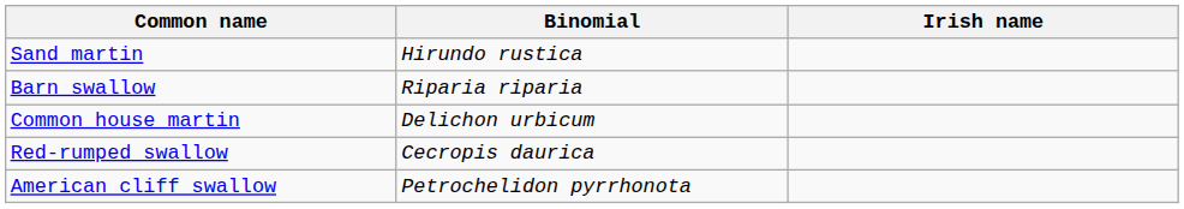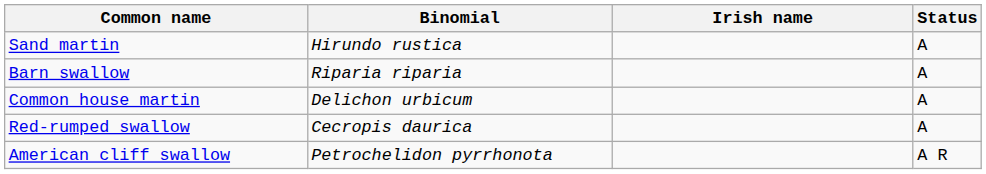+ column: Status | A | A | A | A | A R
